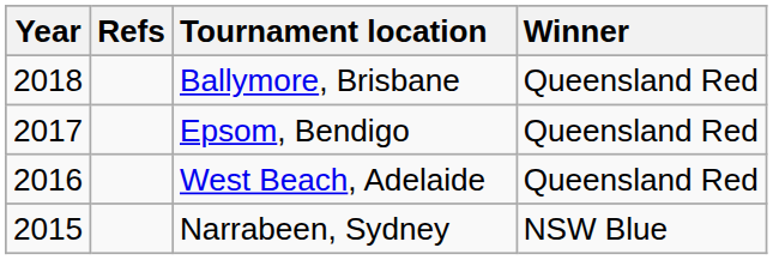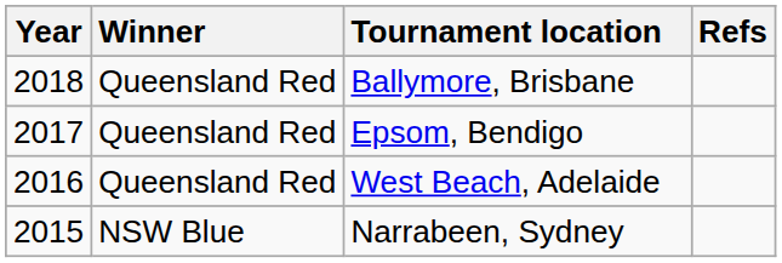columns swapped: Winner <-> Refs
